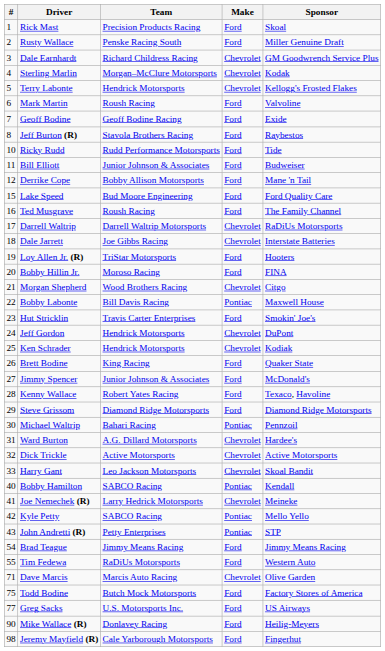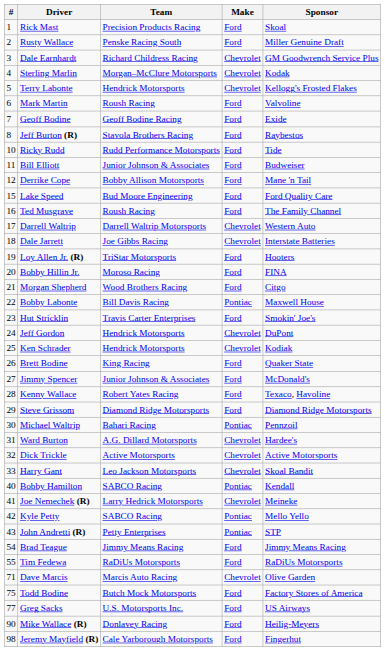Darrell Waltrip | Sponsor: RaDiUs Motorsports -> Western Auto
Morgan Shepherd | Make: Chevrolet -> Ford
Tim Fedewa | Sponsor: Western Auto -> RaDiUs Motorsports
